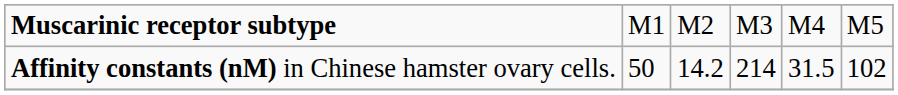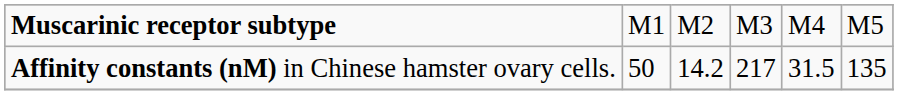Affinity constants (nM) in Chinese hamster ovary cells. | column 4: 214 -> 217
Affinity constants (nM) in Chinese hamster ovary cells. | column 6: 102 -> 135
